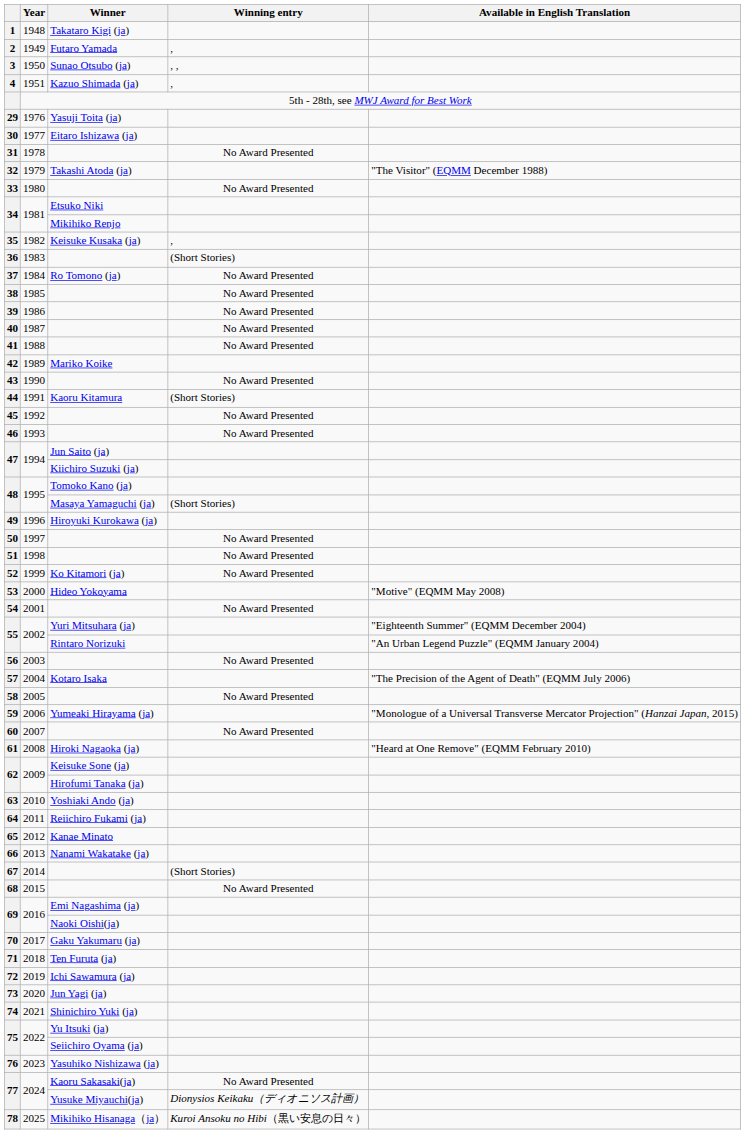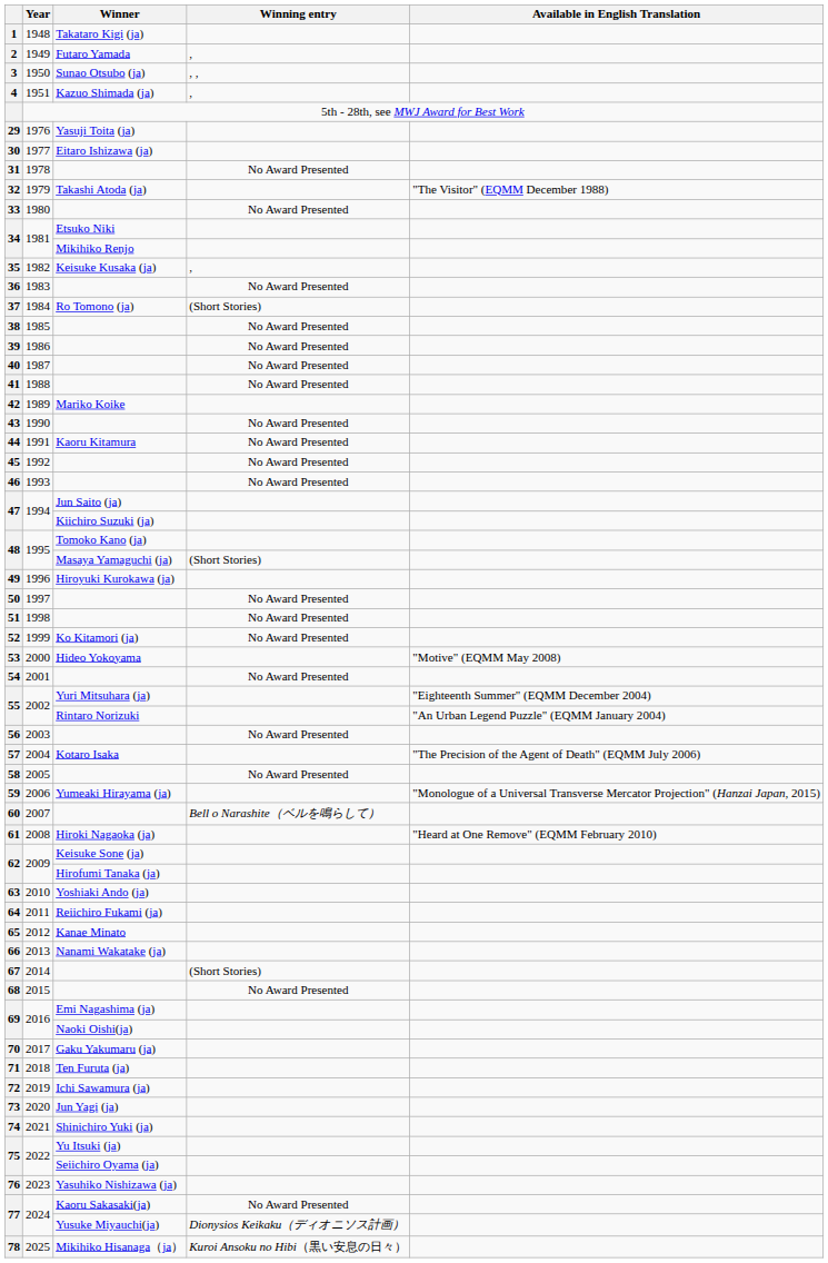36 | Winning entry: (Short Stories) -> No Award Presented
37 | Winning entry: No Award Presented -> (Short Stories)
44 | Winning entry: (Short Stories) -> No Award Presented
60 | Winning entry: No Award Presented -> Bell o Narashite（ベルを鳴らして）
